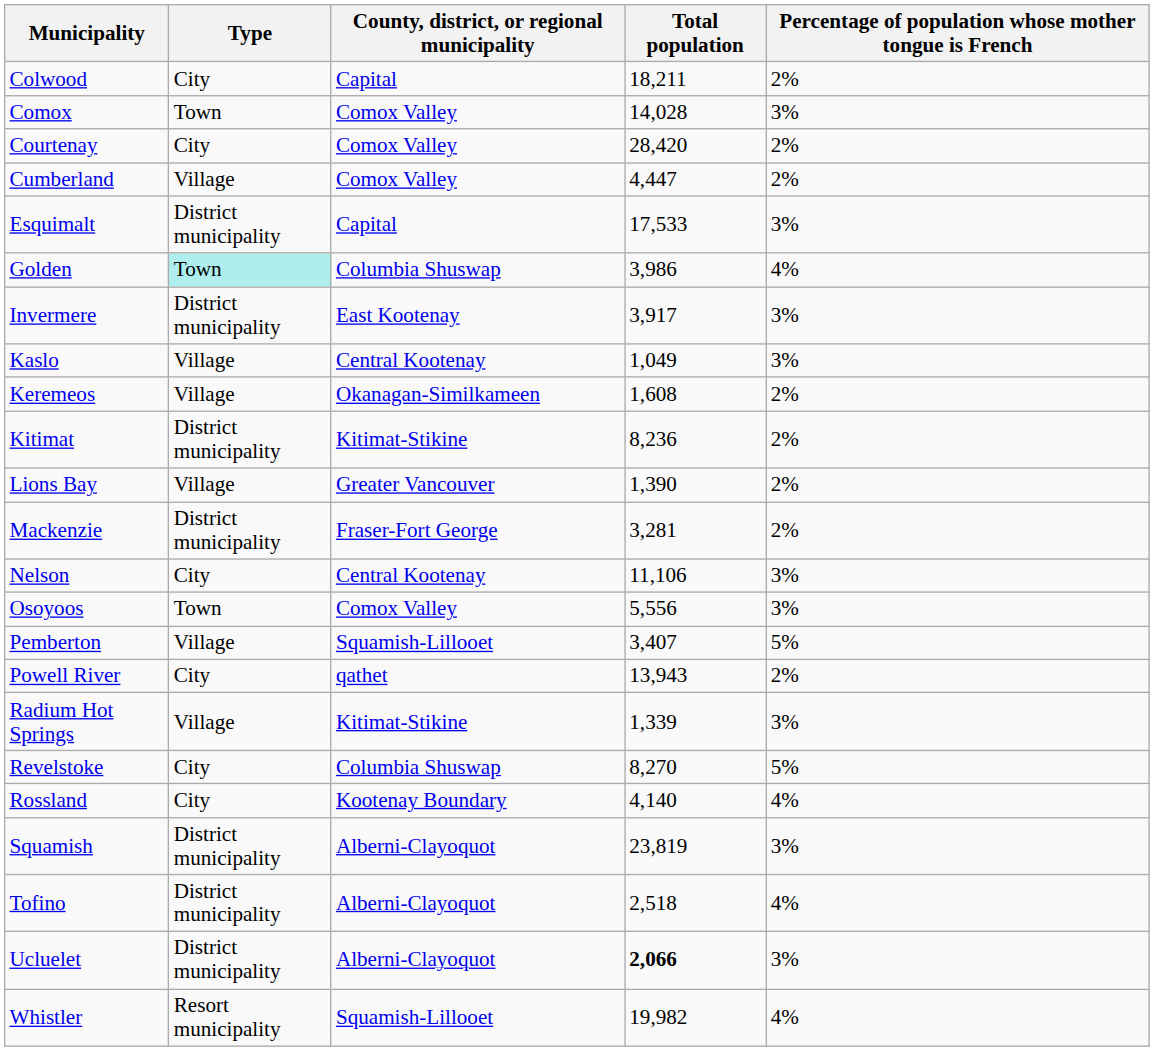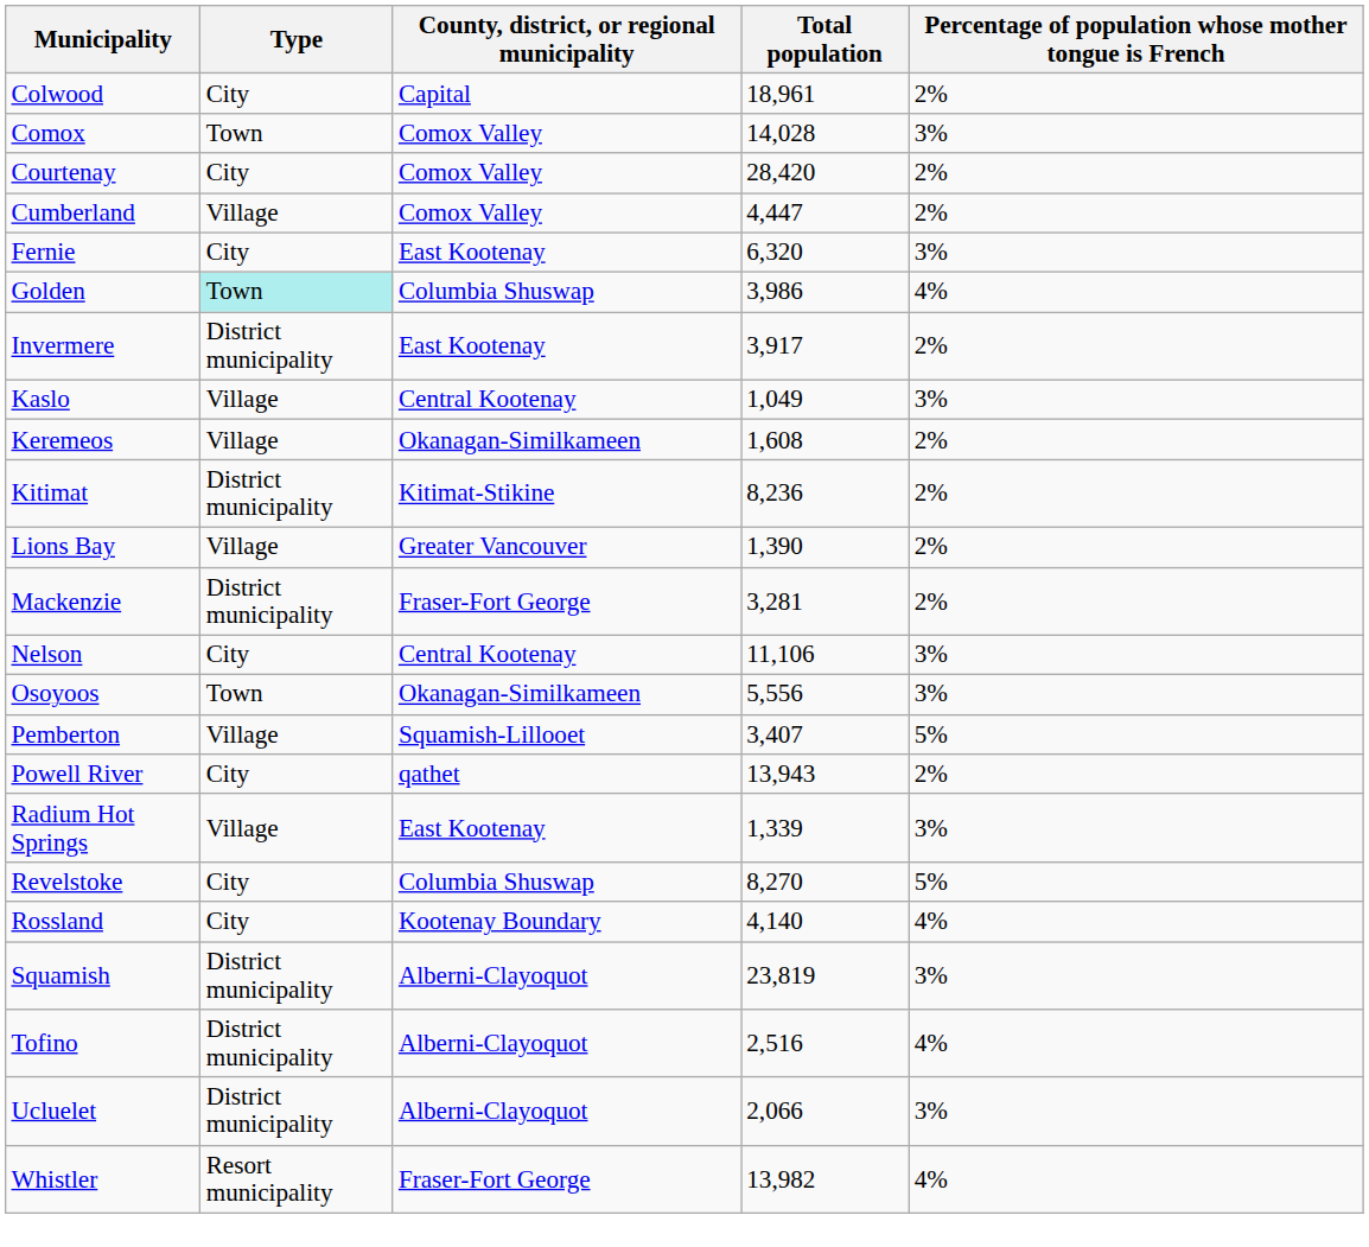Colwood | Total population: 18,211 -> 18,961
- row: Esquimalt | District municipality | Capital | 17,533 | 3%
+ row: Fernie | City | East Kootenay | 6,320 | 3%
Invermere | Percentage of population whose mother tongue is French: 3% -> 2%
Osoyoos | County, district, or regional municipality: Comox Valley -> Okanagan-Similkameen
Radium Hot Springs | County, district, or regional municipality: Kitimat-Stikine -> East Kootenay
Tofino | Total population: 2,518 -> 2,516
Ucluelet | Total population: bold -> normal
Whistler | County, district, or regional municipality: Squamish-Lillooet -> Fraser-Fort George
Whistler | Total population: 19,982 -> 13,982
